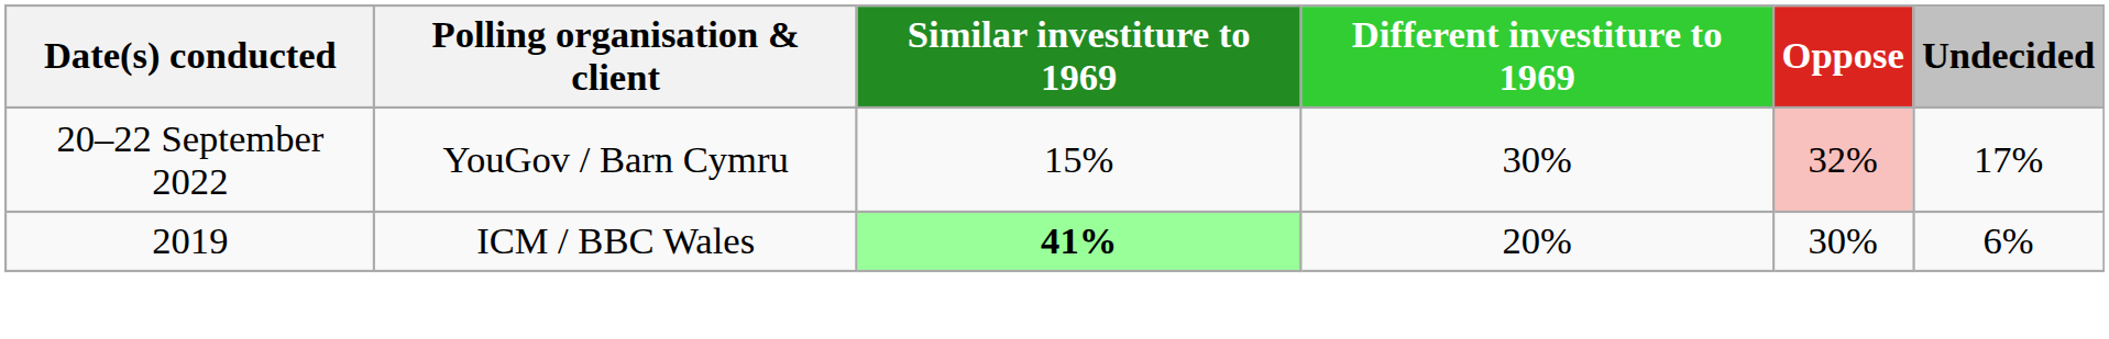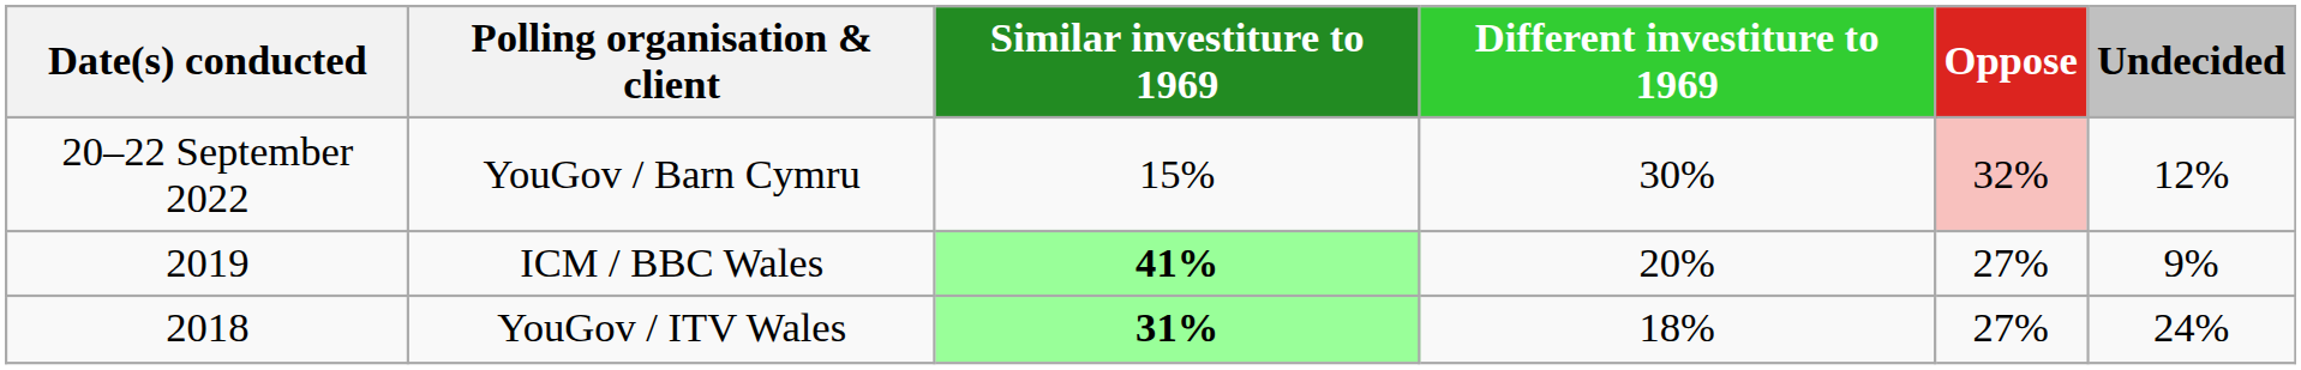YouGov / Barn Cymru | Undecided: 17% -> 12%
ICM / BBC Wales | Oppose: 30% -> 27%
ICM / BBC Wales | Undecided: 6% -> 9%
+ row: 2018 | YouGov / ITV Wales | 31% | 18% | 27% | 24%
